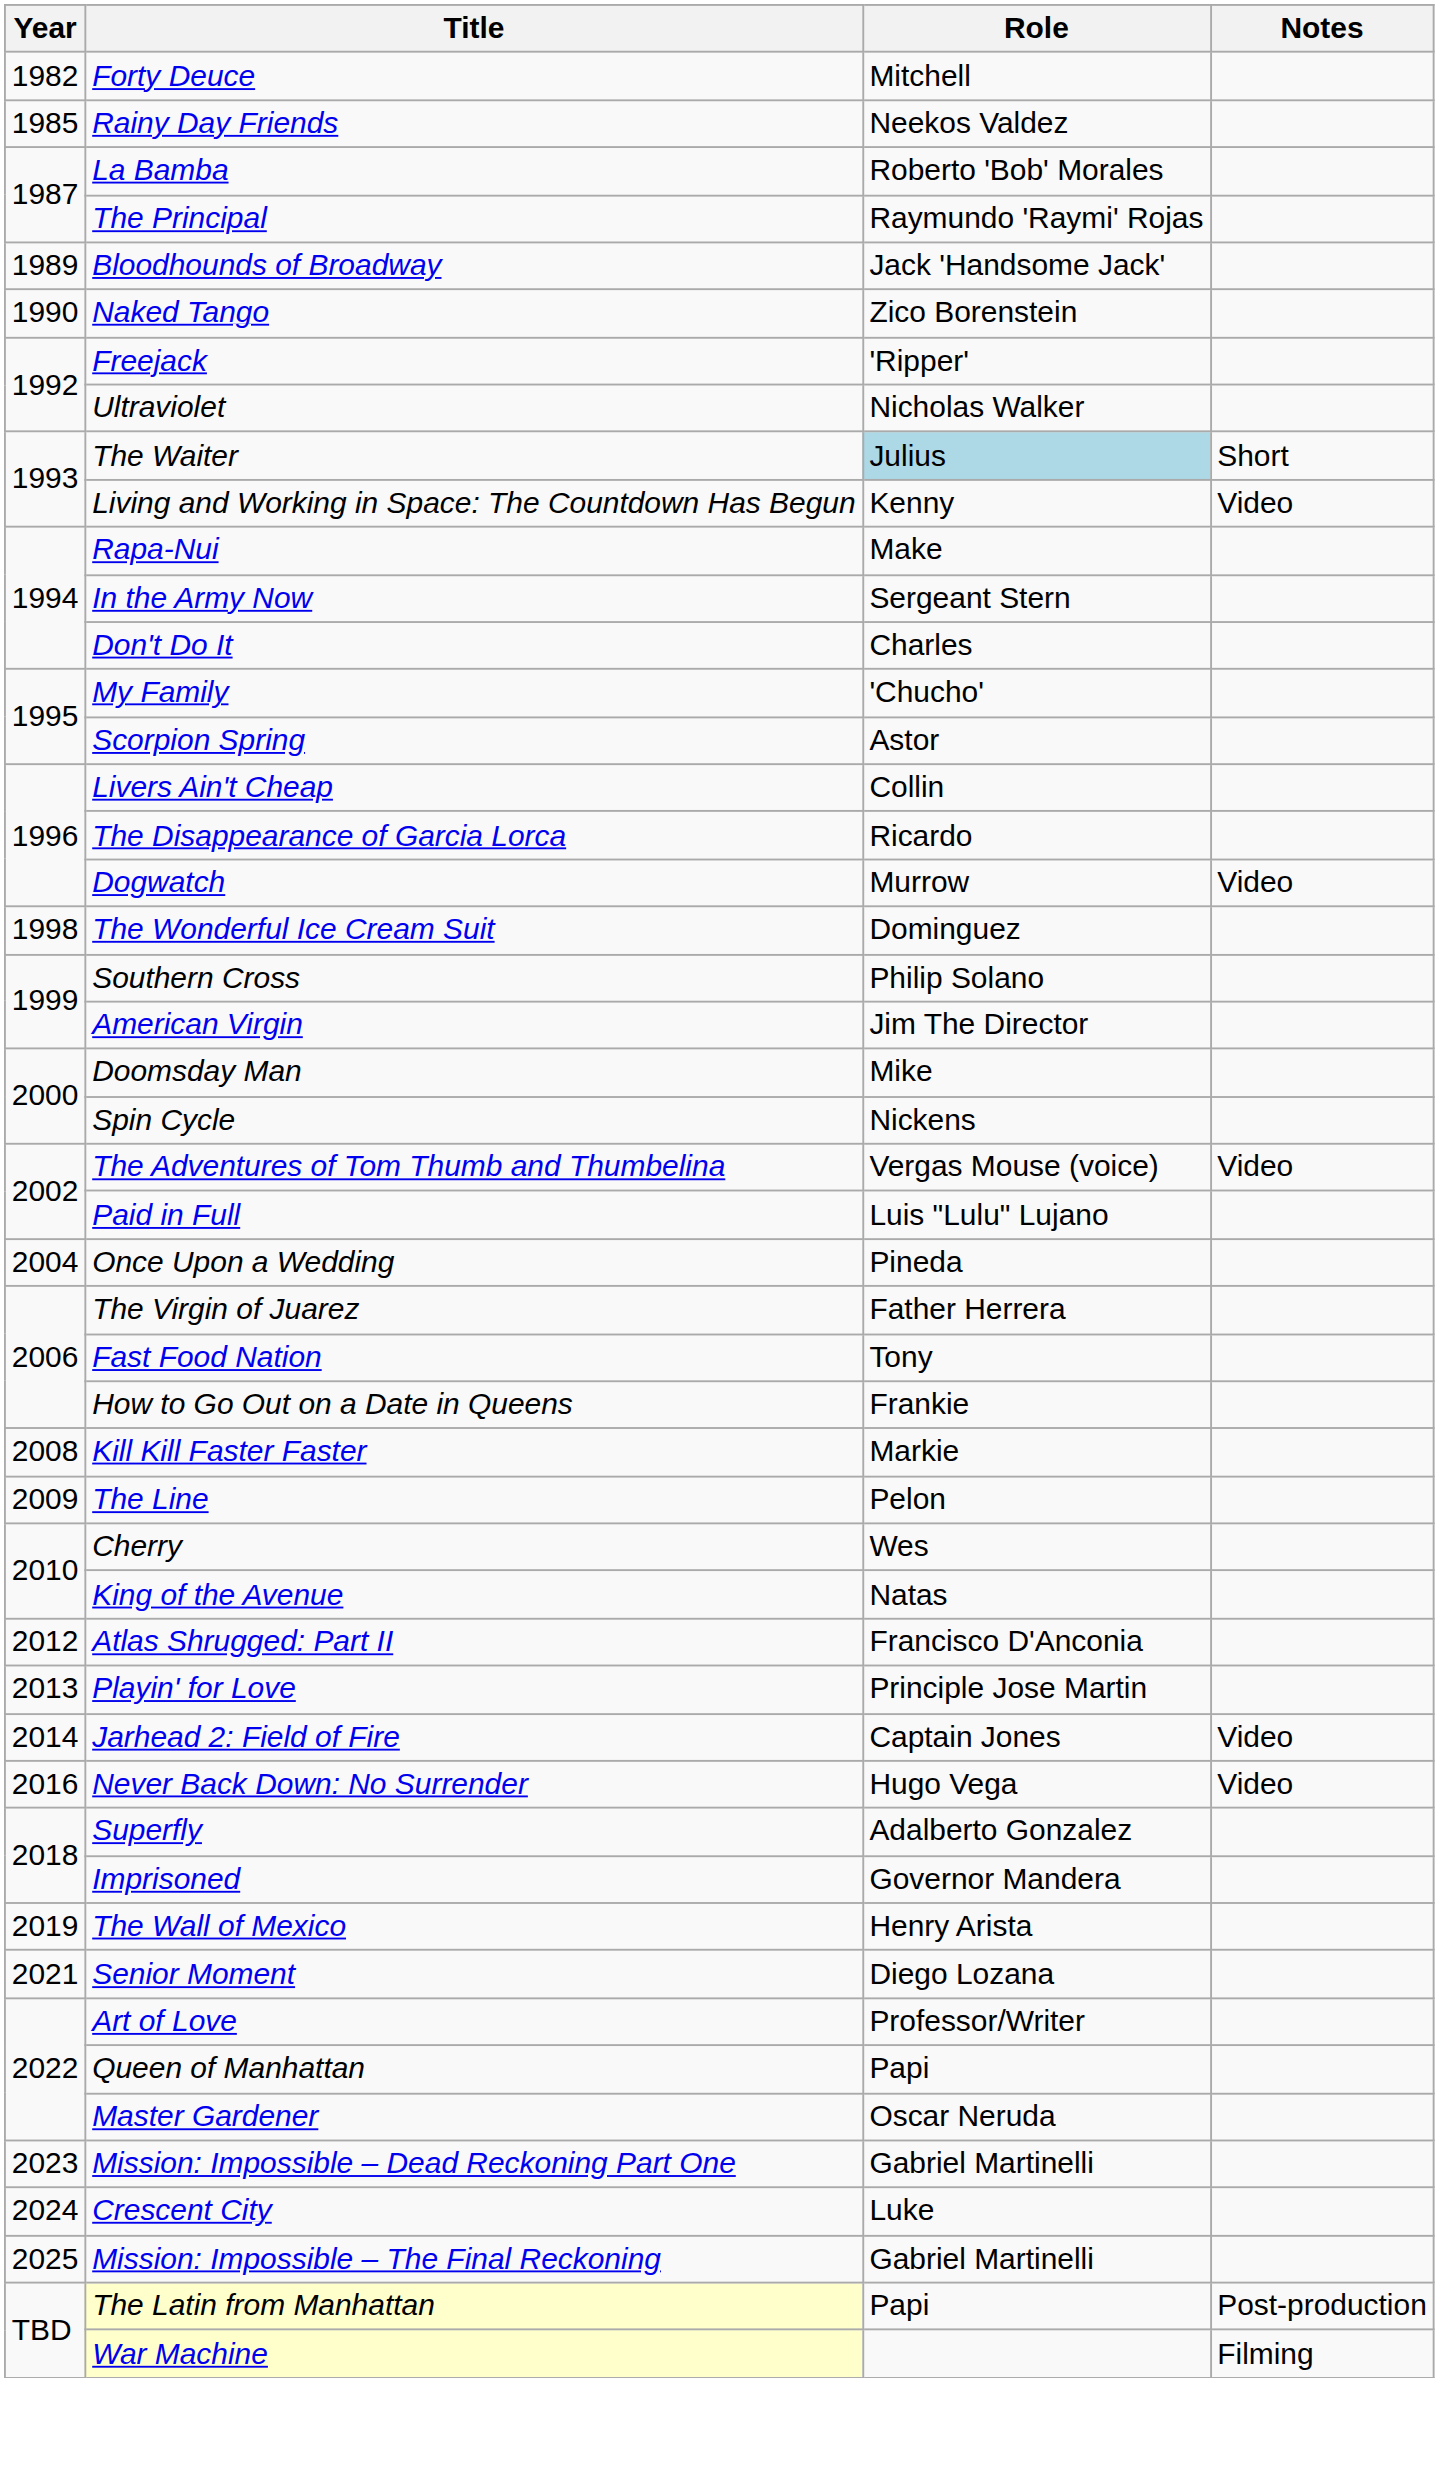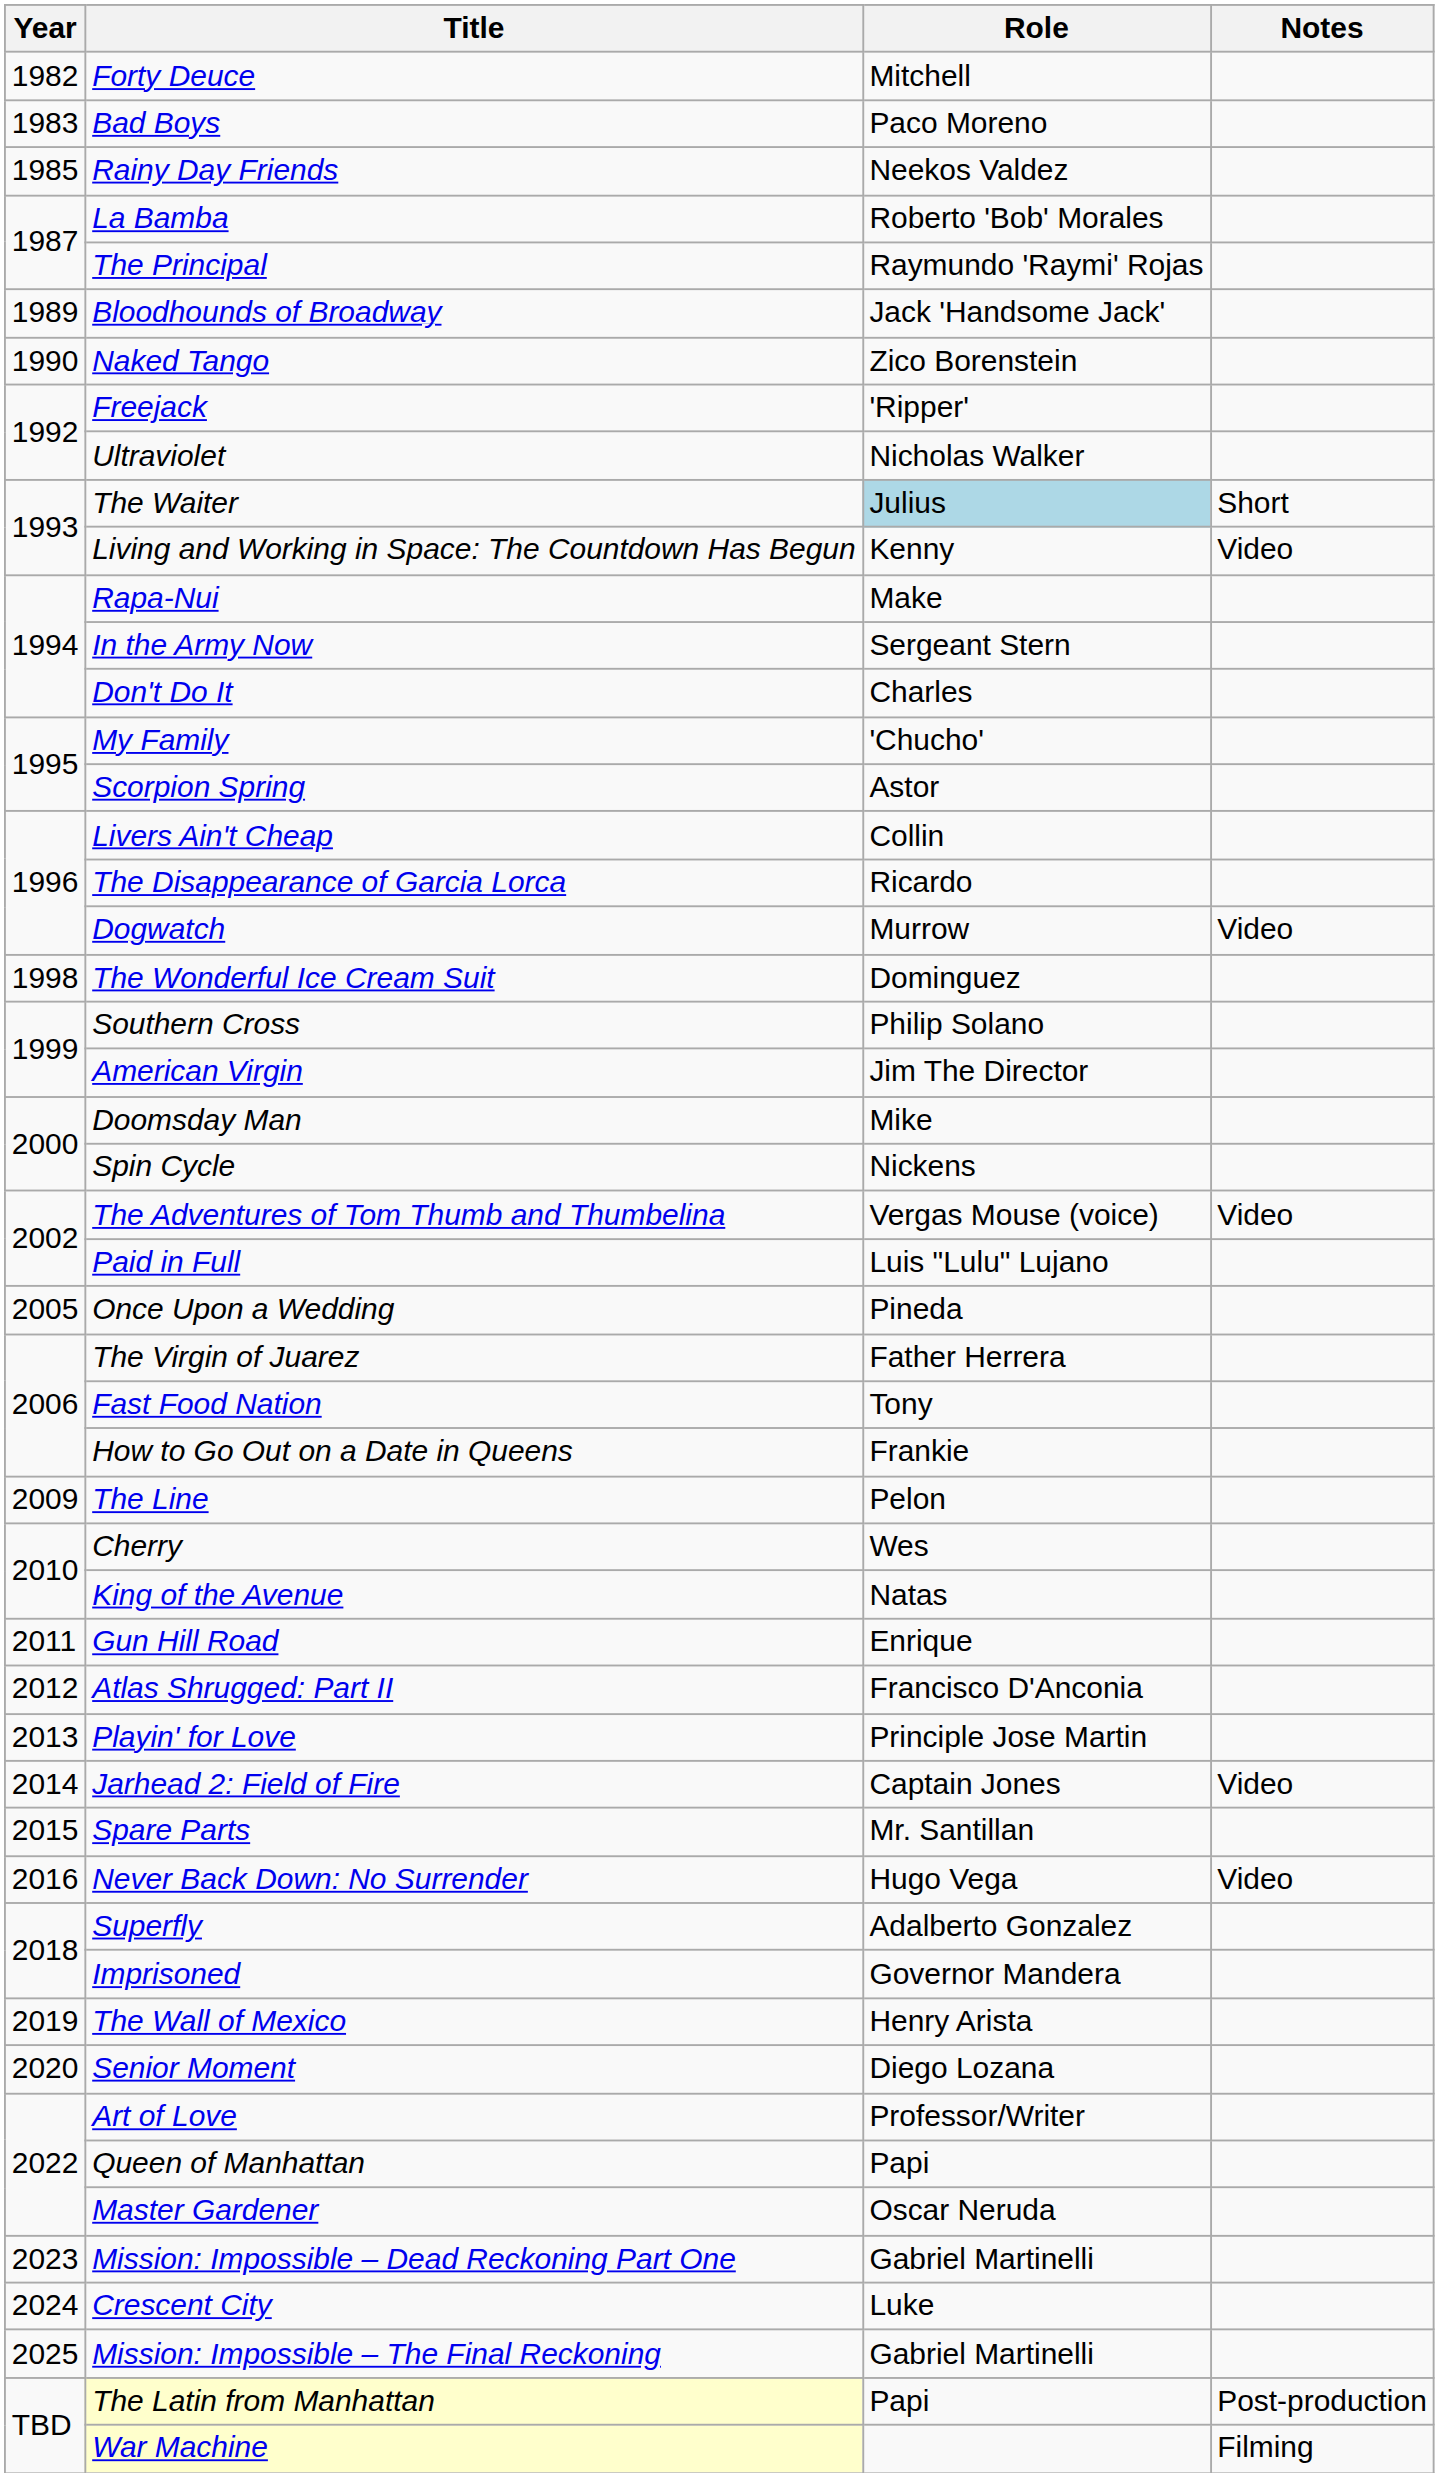+ row: 1983 | Bad Boys | Paco Moreno
Once Upon a Wedding | Year: 2004 -> 2005
- row: 2008 | Kill Kill Faster Faster | Markie
+ row: 2011 | Gun Hill Road | Enrique
+ row: 2015 | Spare Parts | Mr. Santillan
Senior Moment | Year: 2021 -> 2020
